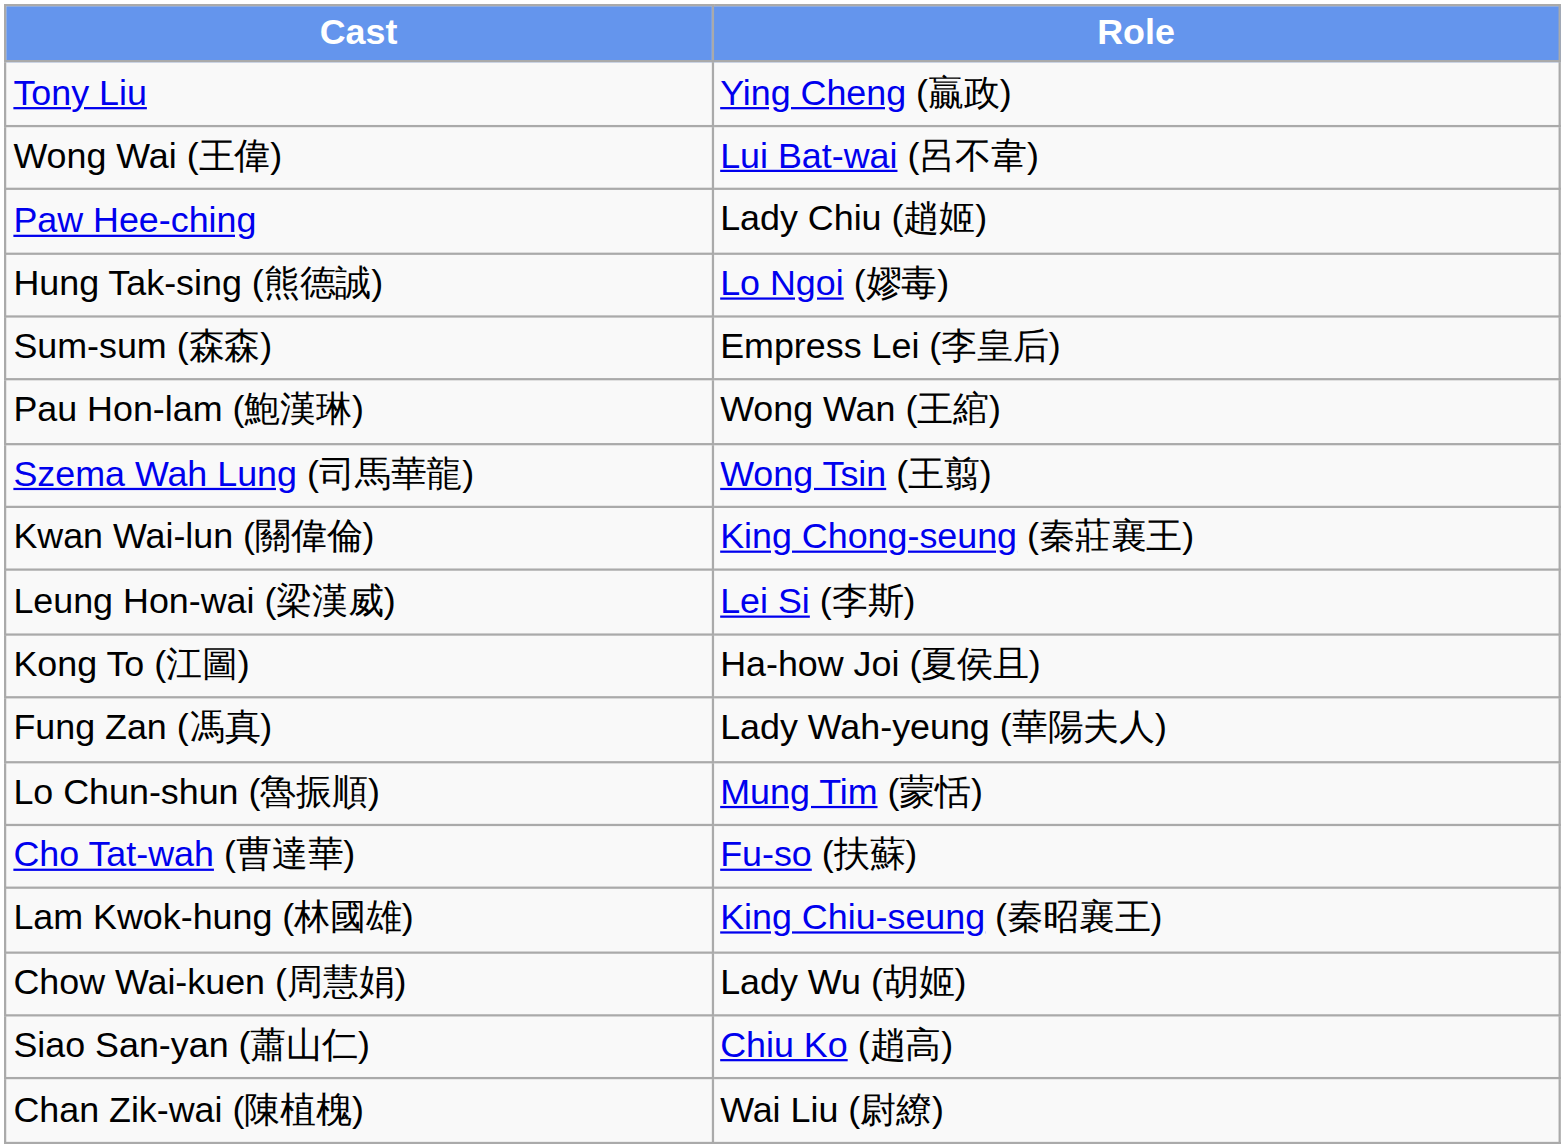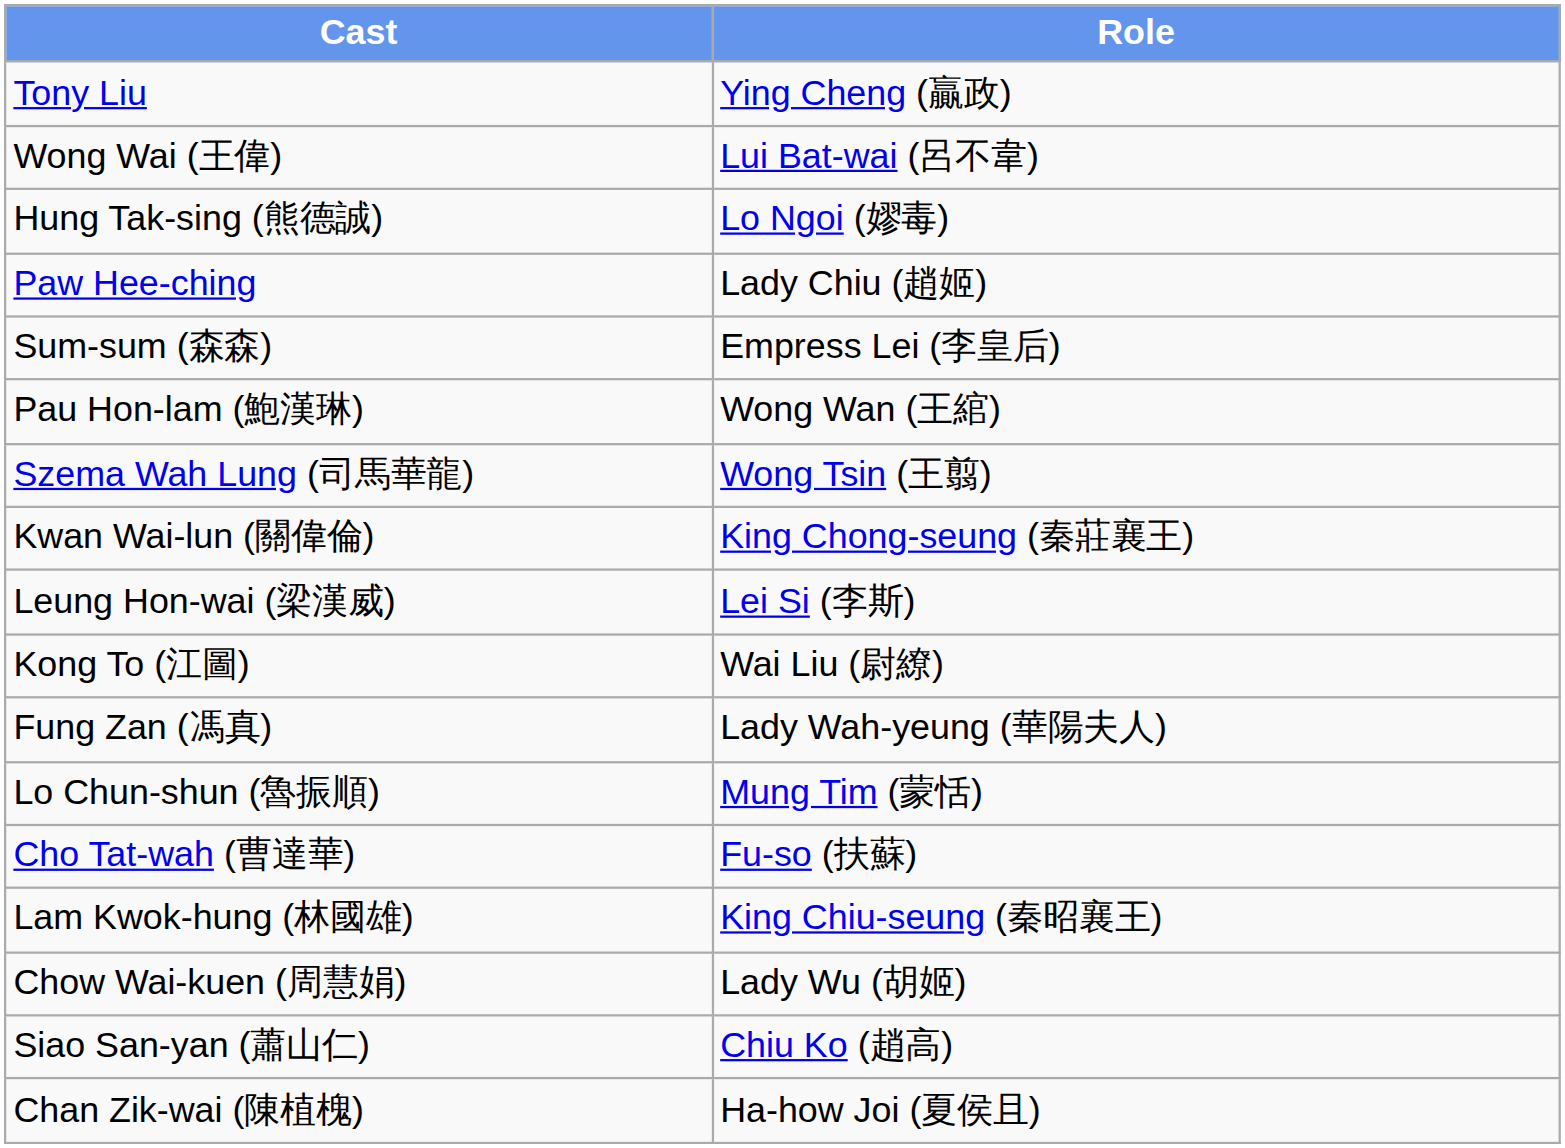rows swapped: Paw Hee-ching <-> Hung Tak-sing (熊德誠)
Kong To (江圖) | Role: Ha-how Joi (夏侯且) -> Wai Liu (尉繚)
Chan Zik-wai (陳植槐) | Role: Wai Liu (尉繚) -> Ha-how Joi (夏侯且)
